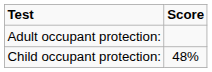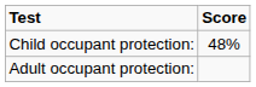rows swapped: Adult occupant protection: <-> Child occupant protection:
